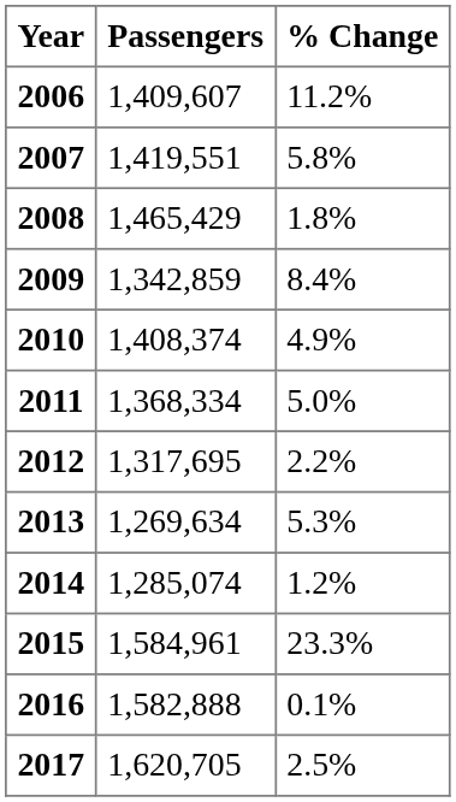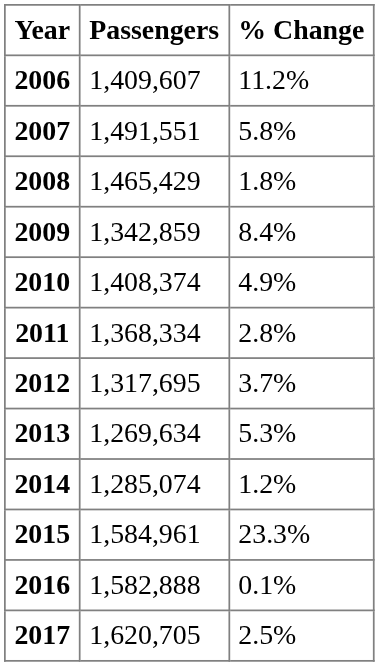2007 | Passengers: 1,419,551 -> 1,491,551
2011 | % Change: 5.0% -> 2.8%
2012 | % Change: 2.2% -> 3.7%
